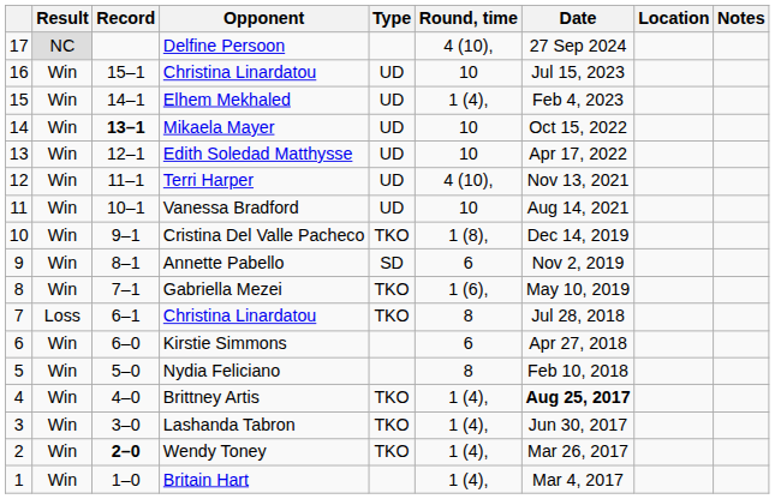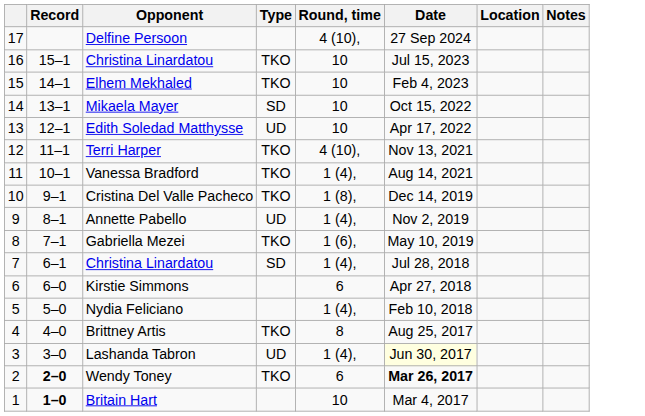- column: Result | NC | Win | Win | Win | Win | Win | Win | Win | Win | Win | Loss | Win | Win | Win | Win | Win | Win
16 / Christina Linardatou | Type: UD -> TKO
Elhem Mekhaled | Type: UD -> TKO
Elhem Mekhaled | Round, time: 1 (4), -> 10
Mikaela Mayer | Record: bold -> normal
Mikaela Mayer | Type: UD -> SD
Terri Harper | Type: UD -> TKO
Vanessa Bradford | Type: UD -> TKO
Vanessa Bradford | Round, time: 10 -> 1 (4),
Annette Pabello | Type: SD -> UD
Annette Pabello | Round, time: 6 -> 1 (4),
7 / Christina Linardatou | Type: TKO -> SD
7 / Christina Linardatou | Round, time: 8 -> 1 (4),
Nydia Feliciano | Round, time: 8 -> 1 (4),
Brittney Artis | Round, time: 1 (4), -> 8
Brittney Artis | Date: bold -> normal
Lashanda Tabron | Type: TKO -> UD
Lashanda Tabron | Date: no background -> lightyellow background
Wendy Toney | Round, time: 1 (4), -> 6
Wendy Toney | Date: normal -> bold
Britain Hart | Record: normal -> bold
Britain Hart | Round, time: 1 (4), -> 10
